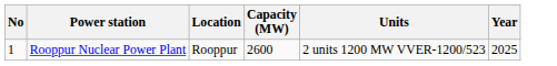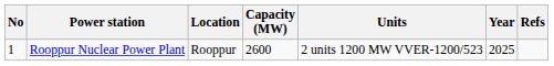+ column: Refs
